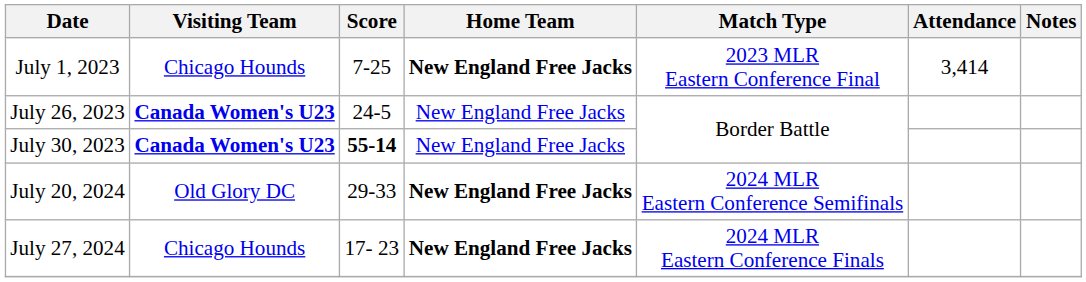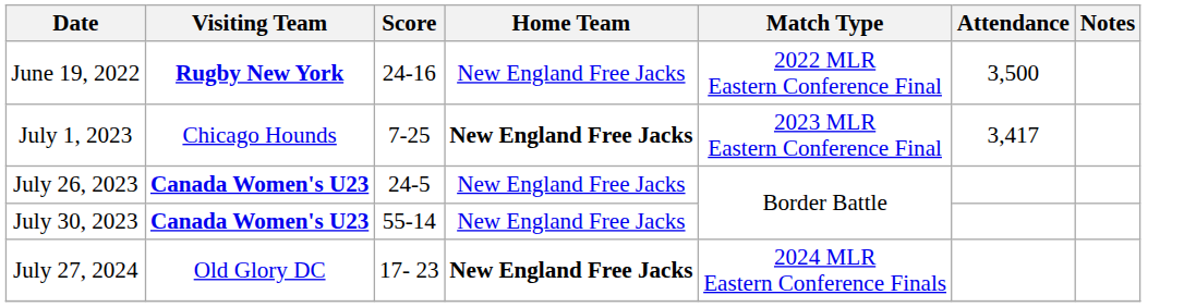+ row: June 19, 2022 | Rugby New York | 24-16 | New England Free Jacks | 2022 MLR Eastern Conference Final | 3,500
July 1, 2023 | Attendance: 3,414 -> 3,417
July 30, 2023 | Score: bold -> normal
- row: July 20, 2024 | Old Glory DC | 29-33 | New England Free Jacks | 2024 MLR Eastern Conference Semifinals
July 27, 2024 | Visiting Team: Chicago Hounds -> Old Glory DC
